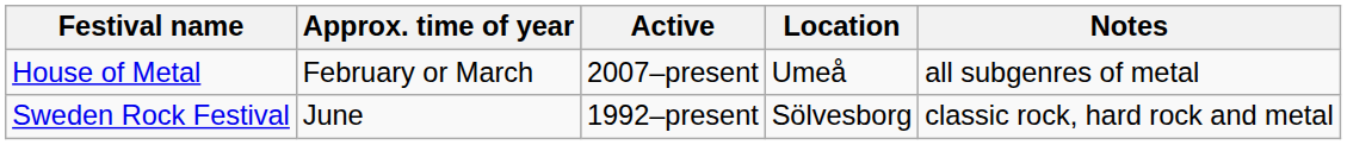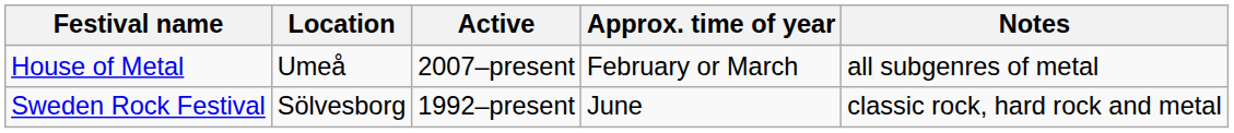columns swapped: Location <-> Approx. time of year
